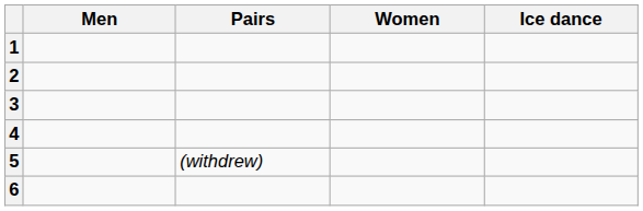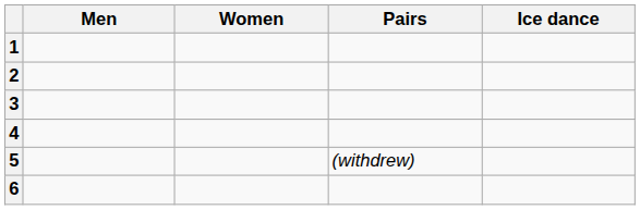columns swapped: Women <-> Pairs
